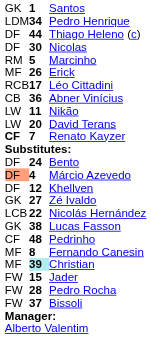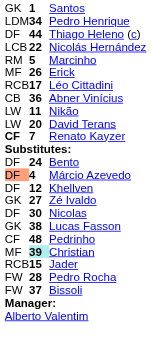rows swapped: Nicolás Hernández <-> Nicolas
- row: MF | 8 | Fernando Canesin
Jader | column 1: FW -> RCB
